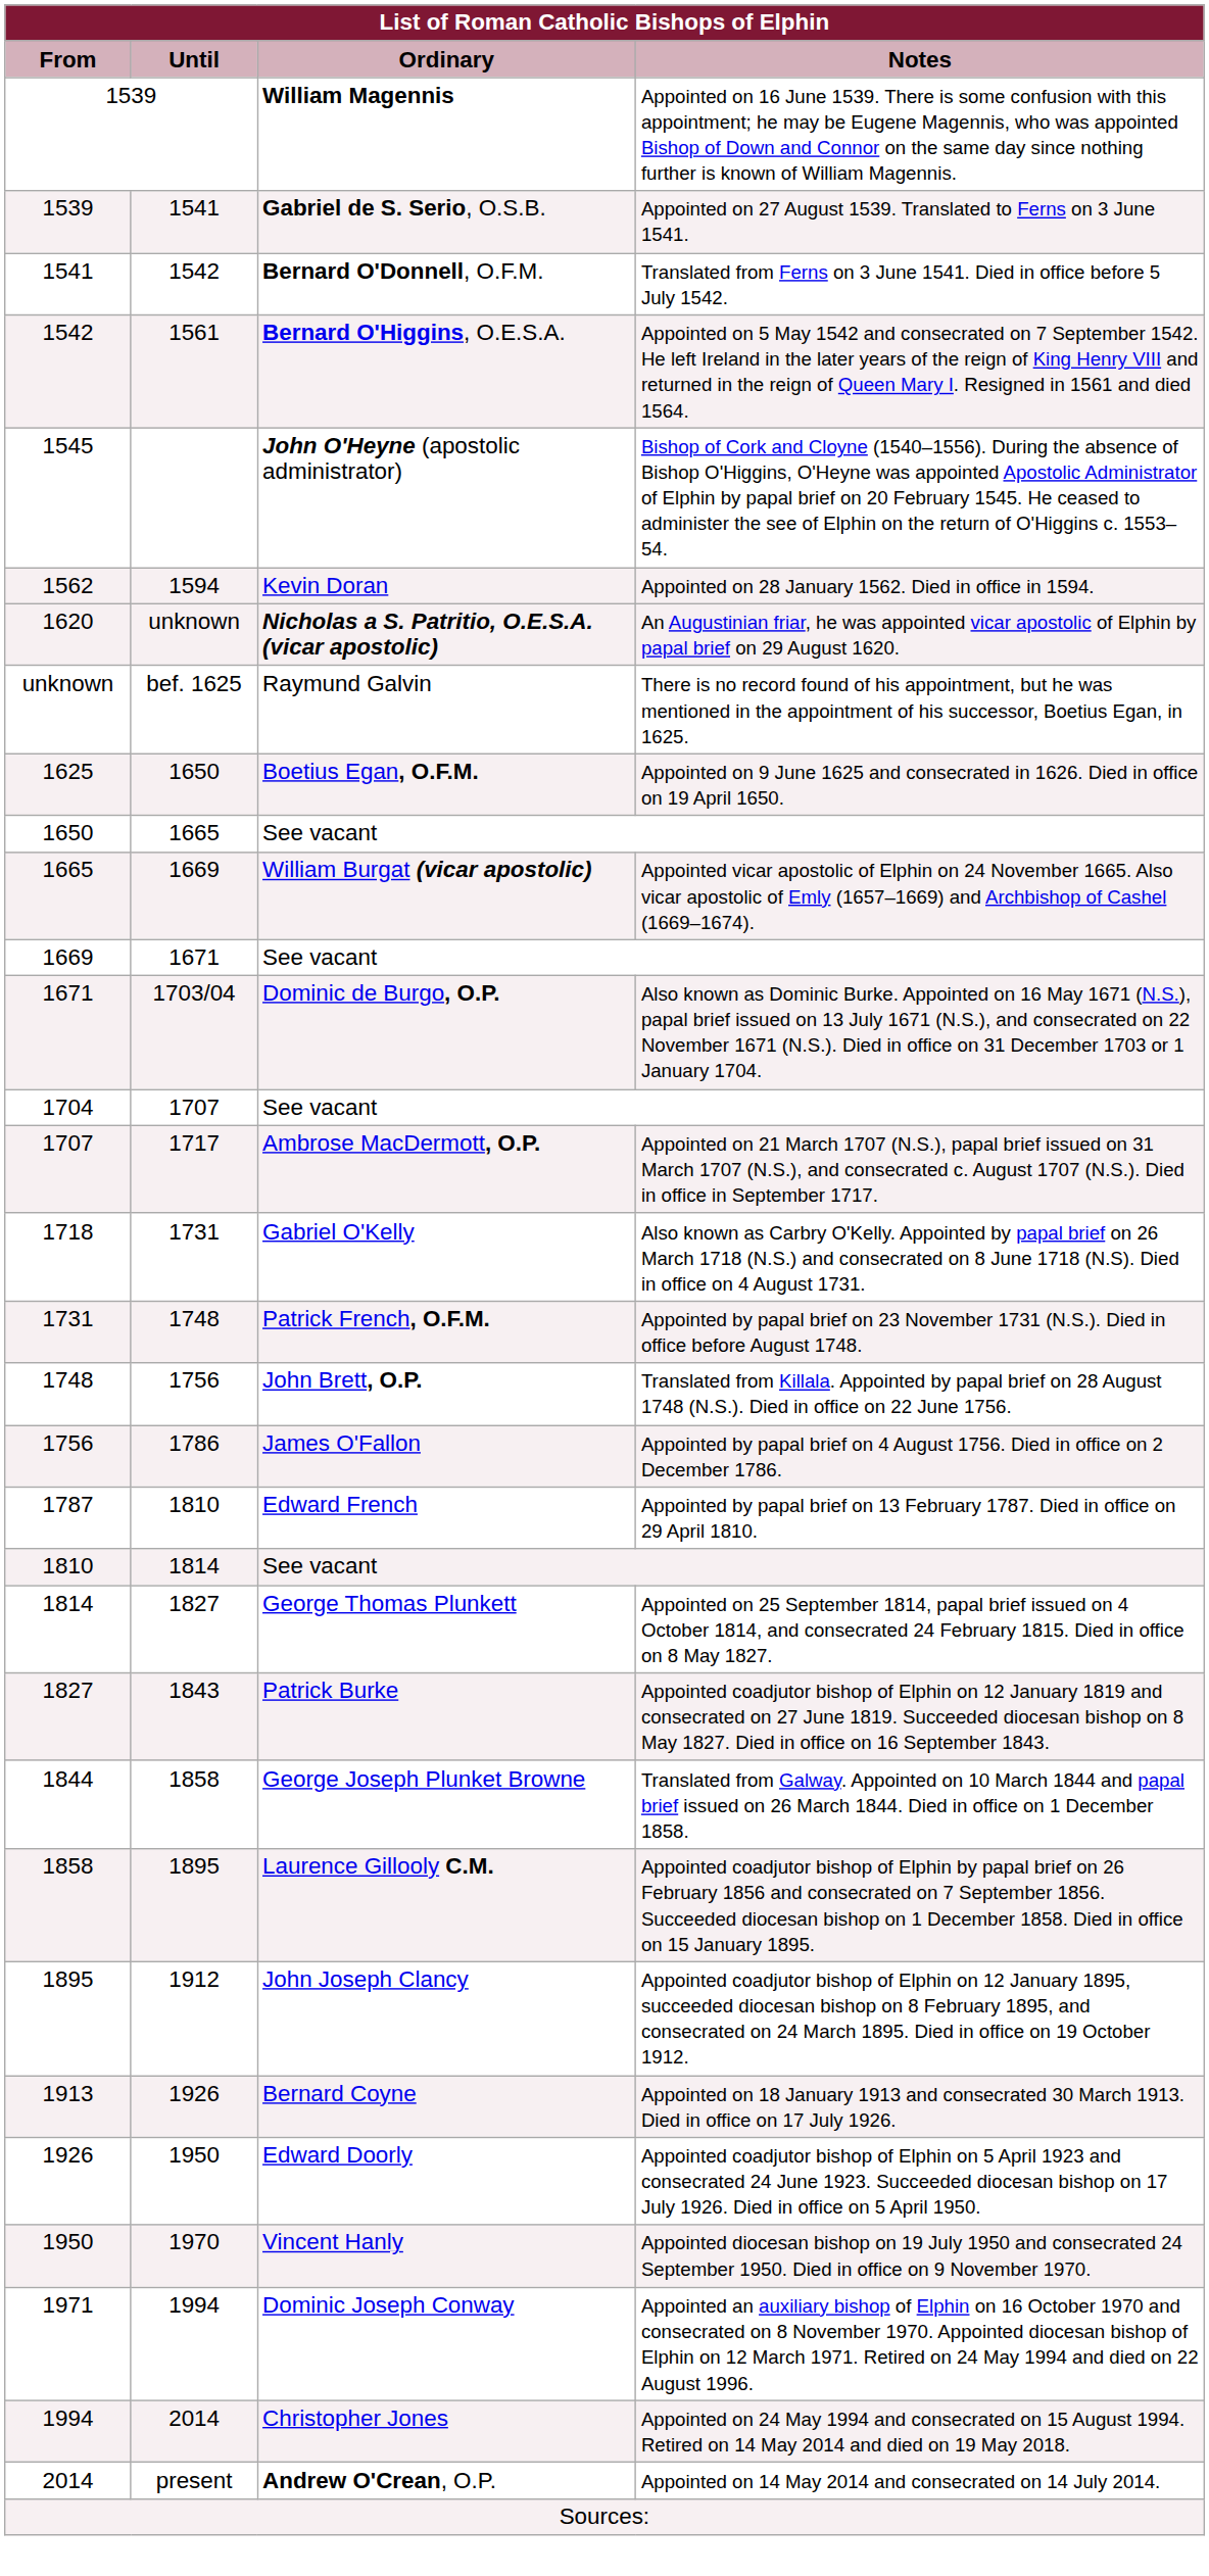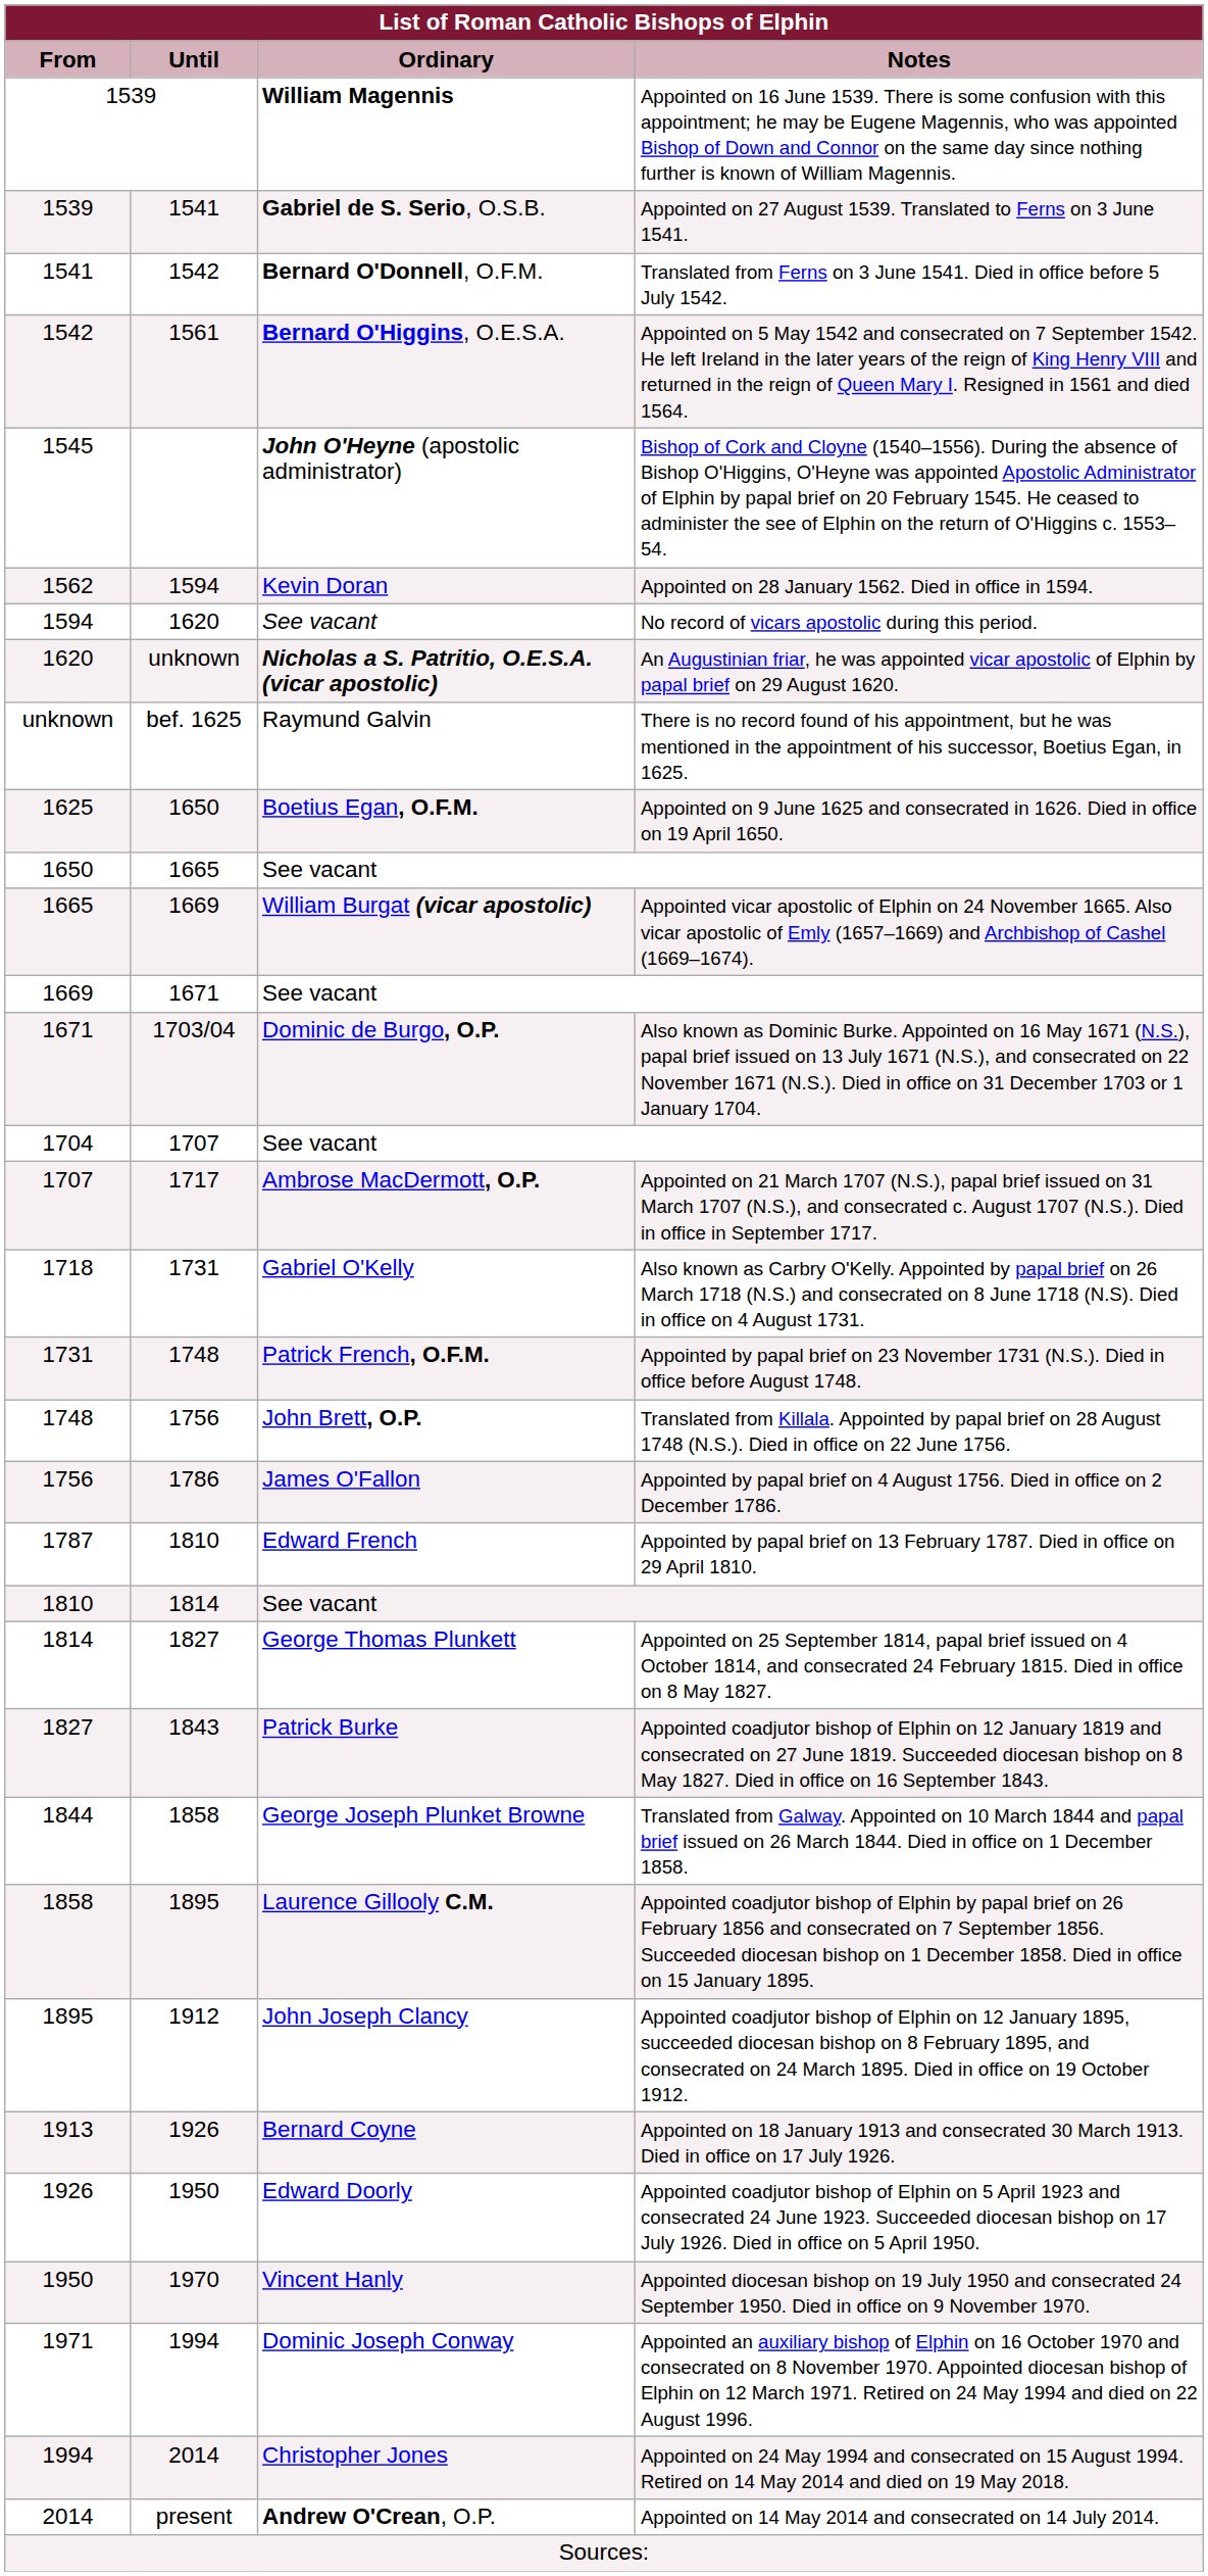+ row: 1594 | 1620 | See vacant | No record of vicars apostolic during this period.
